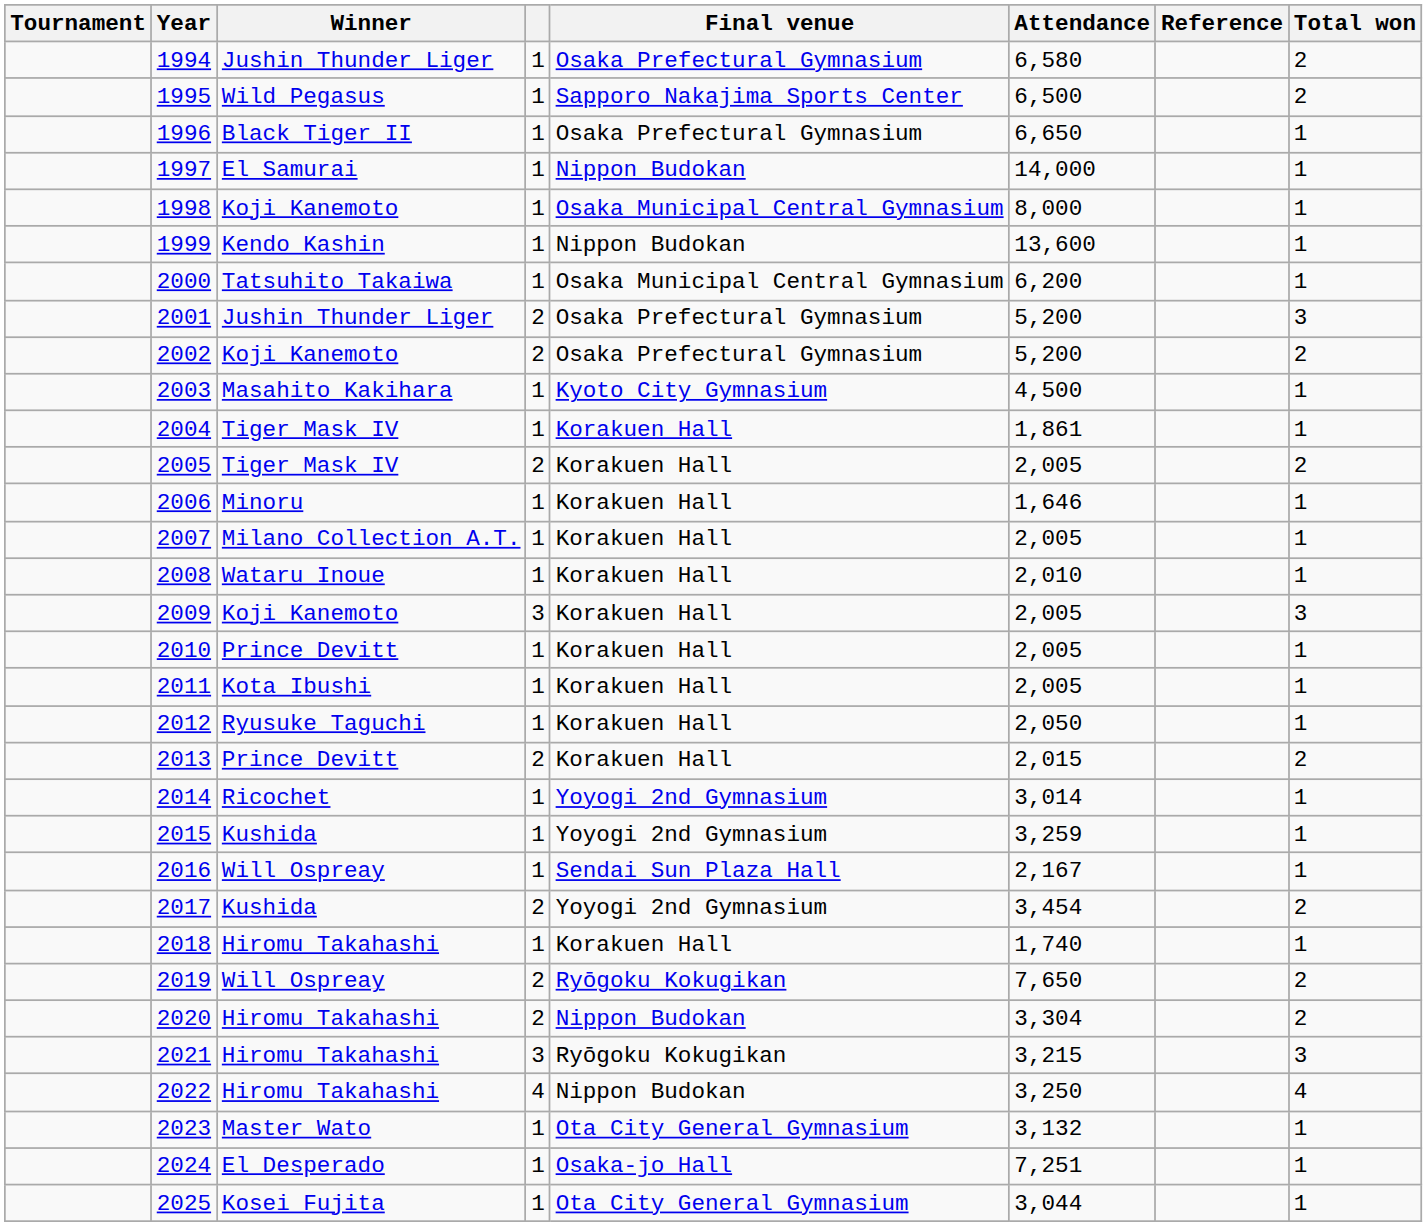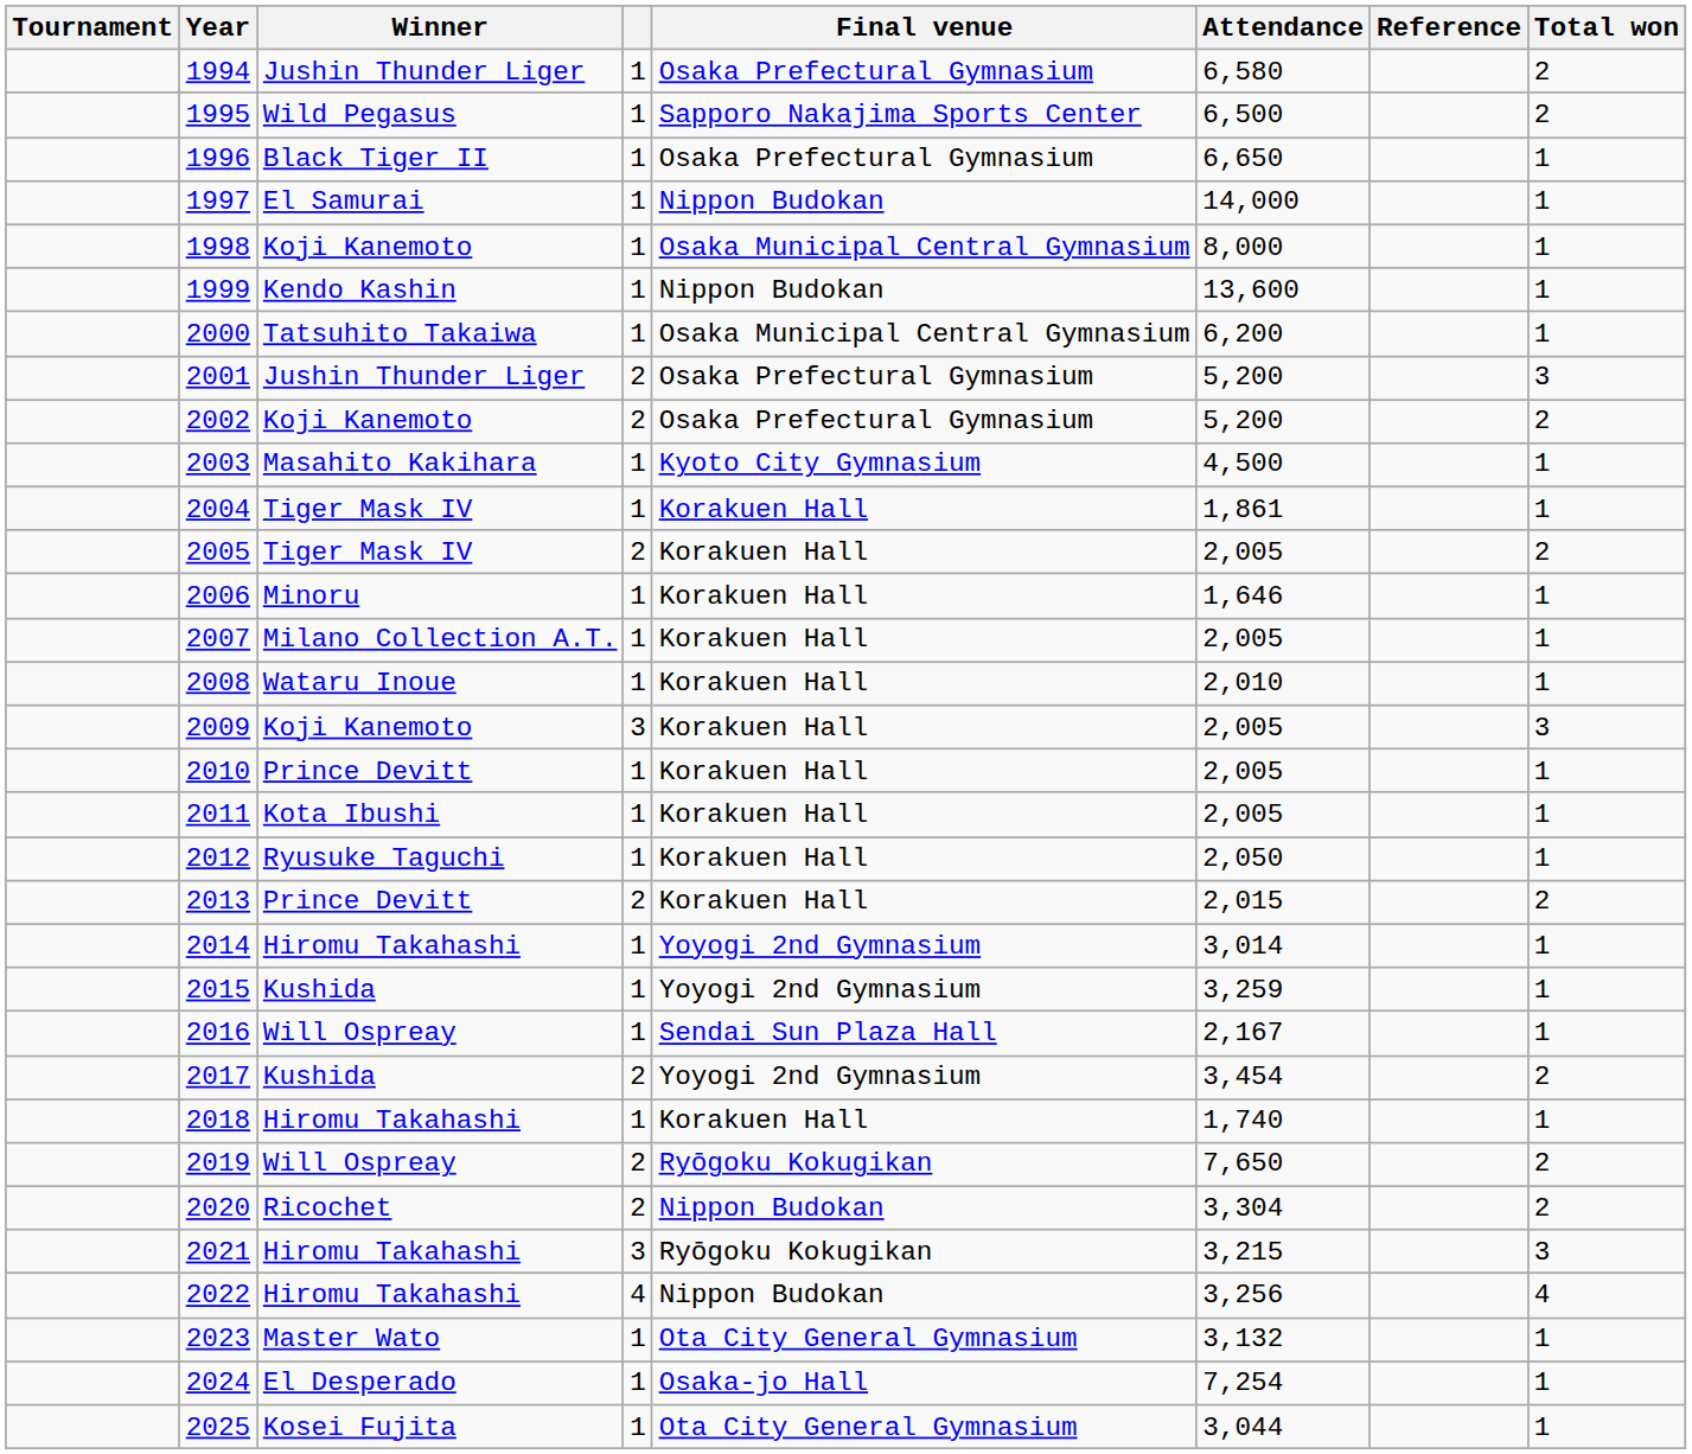2014 | Winner: Ricochet -> Hiromu Takahashi
2020 | Winner: Hiromu Takahashi -> Ricochet
2022 | Attendance: 3,250 -> 3,256
2024 | Attendance: 7,251 -> 7,254
